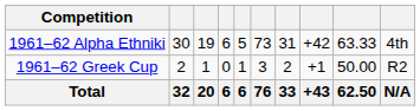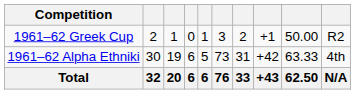rows swapped: 1961–62 Alpha Ethniki <-> 1961–62 Greek Cup
